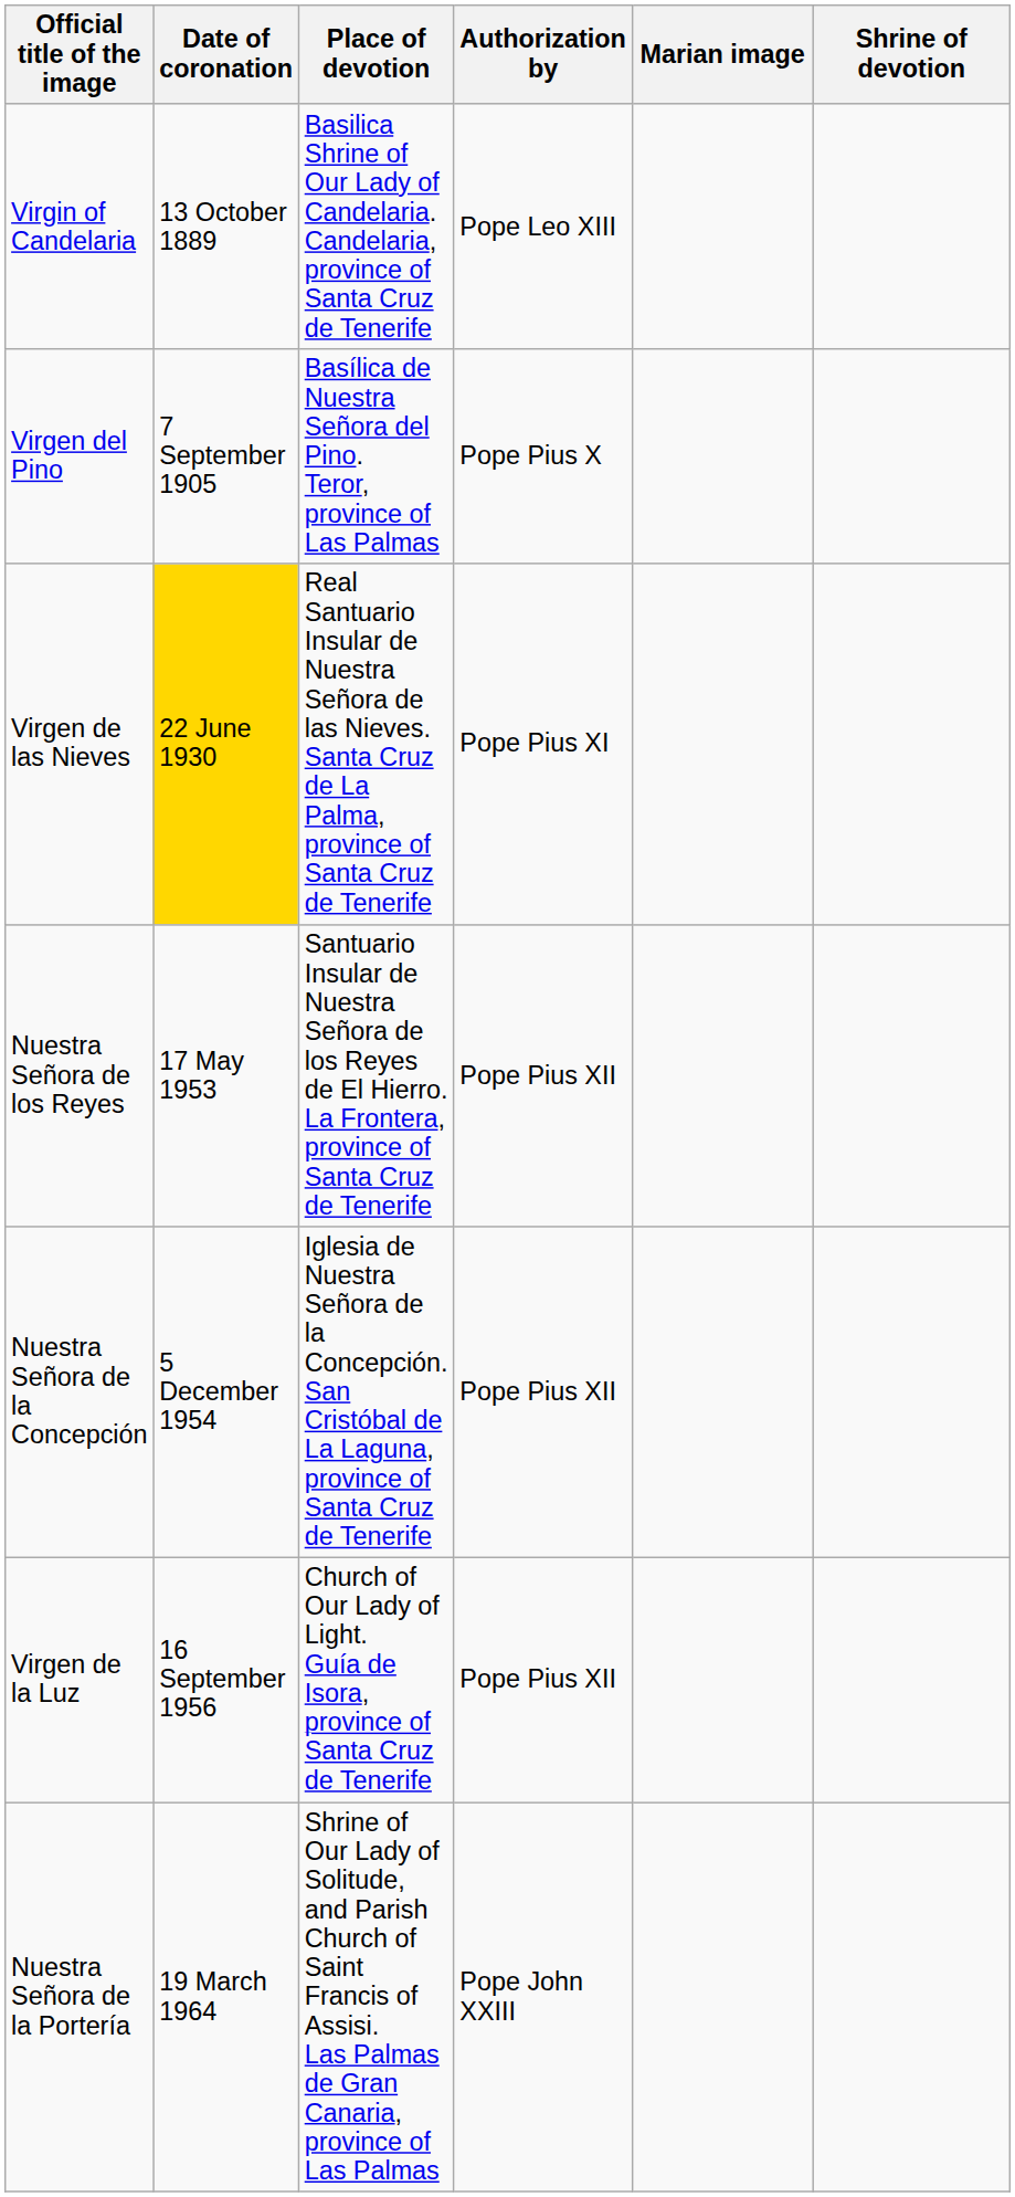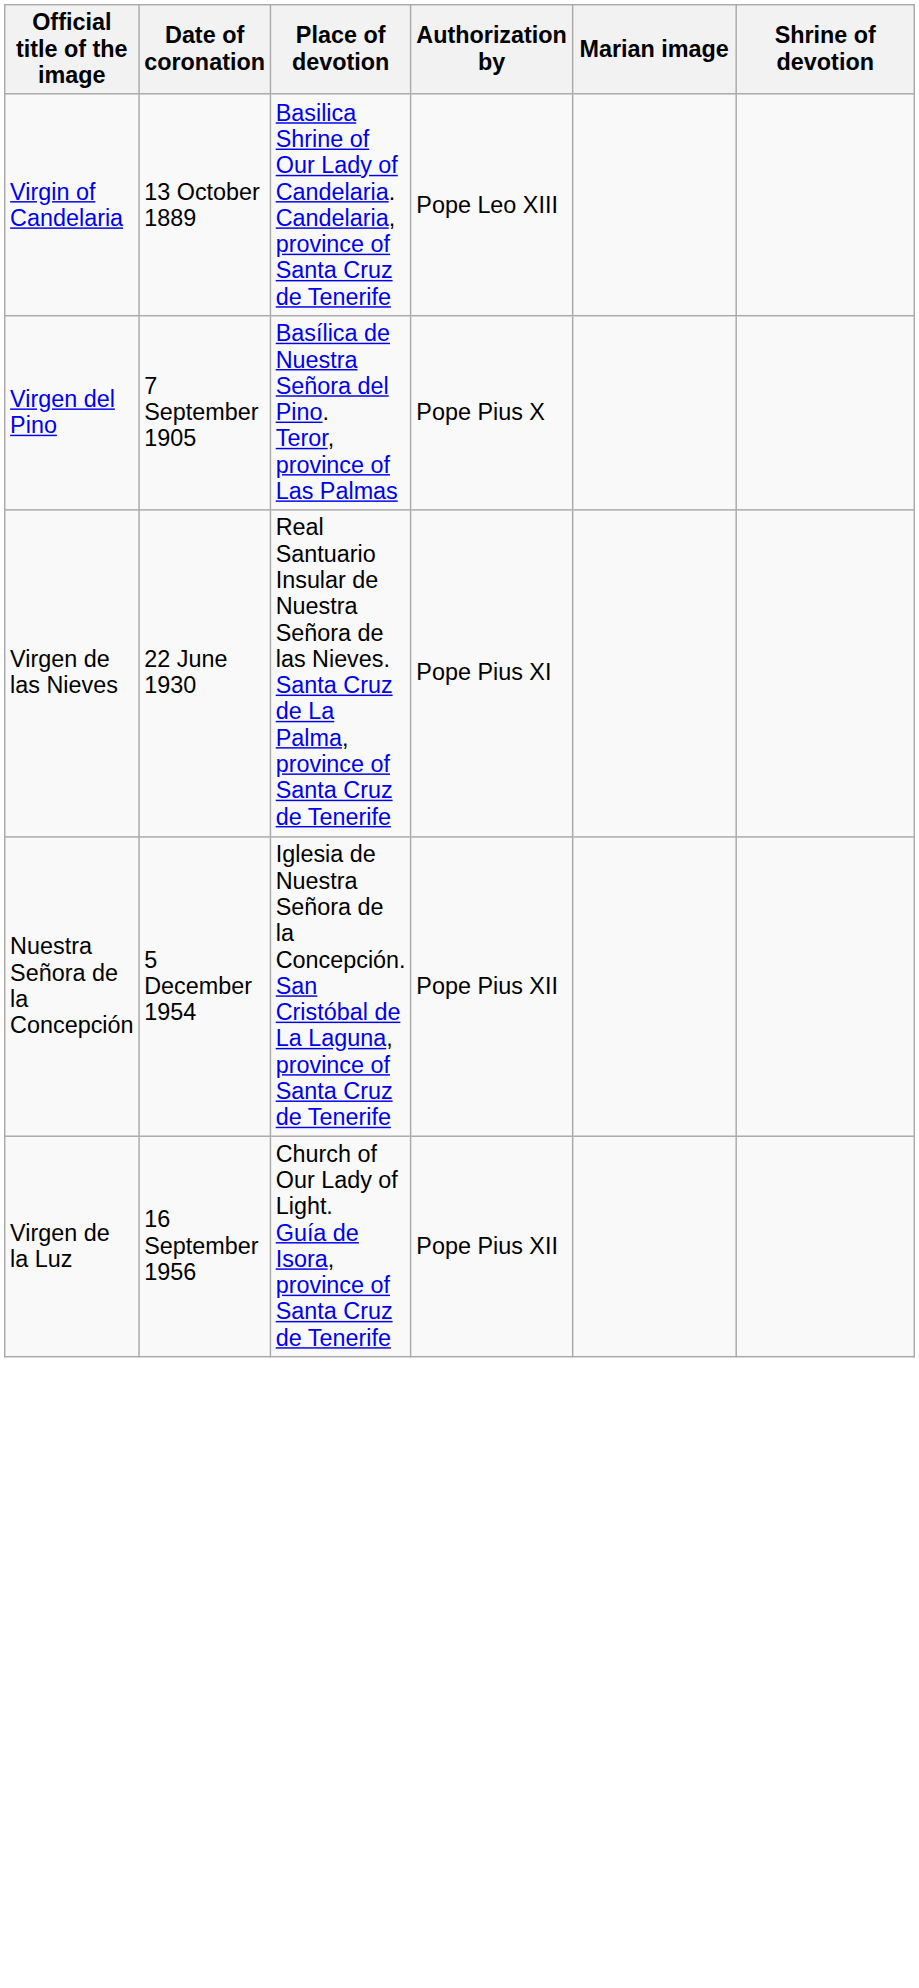Virgen de las Nieves | Date of coronation: gold background -> no background
- row: Nuestra Señora de los Reyes | 17 May 1953 | Santuario Insular de Nuestra Señora de los Reyes de El Hierro. La Frontera, province of Santa Cruz de Tenerife | Pope Pius XII
- row: Nuestra Señora de la Portería | 19 March 1964 | Shrine of Our Lady of Solitude, and Parish Church of Saint Francis of Assisi. Las Palmas de Gran Canaria, province of Las Palmas | Pope John XXIII
